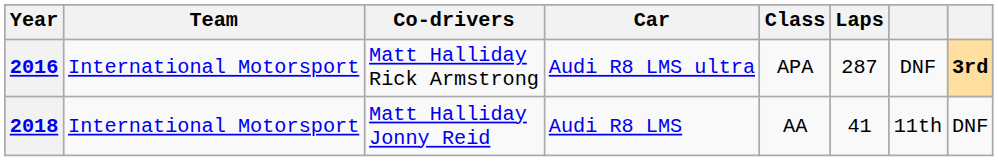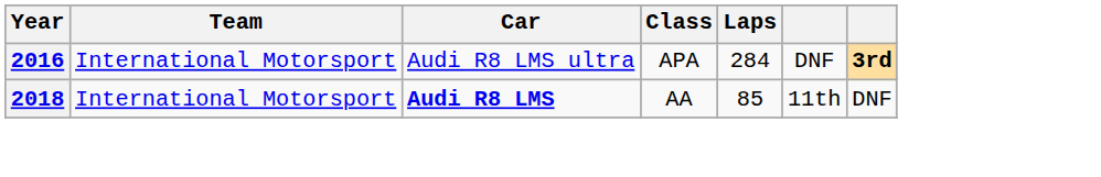- column: Co-drivers | Matt Halliday Rick Armstrong | Matt Halliday Jonny Reid
2016 | Laps: 287 -> 284
2018 | Car: normal -> bold
2018 | Laps: 41 -> 85
